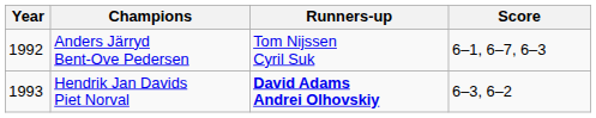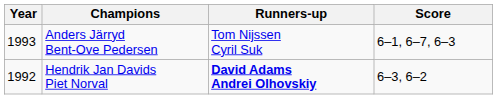Anders Järryd Bent-Ove Pedersen | Year: 1992 -> 1993
Hendrik Jan Davids Piet Norval | Year: 1993 -> 1992
